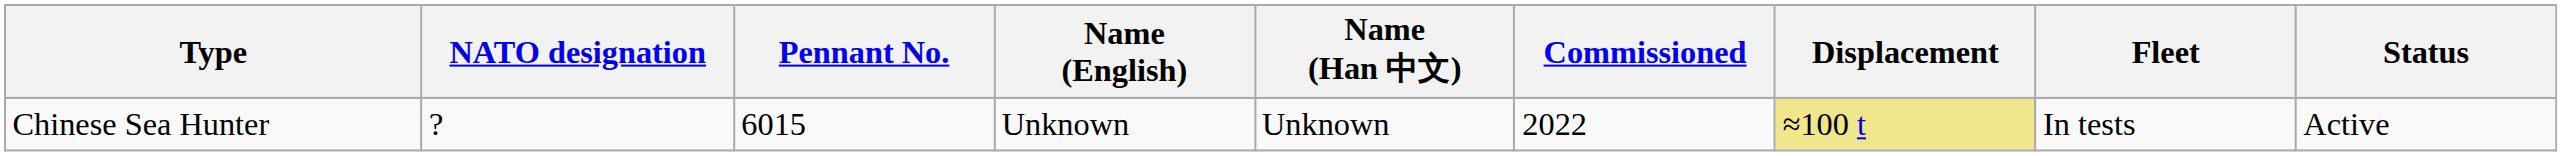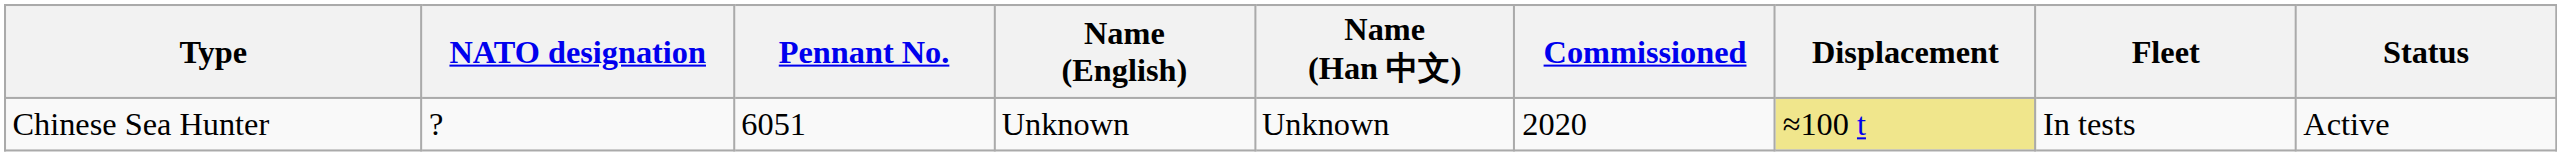Chinese Sea Hunter | Pennant No.: 6015 -> 6051
Chinese Sea Hunter | Commissioned: 2022 -> 2020
